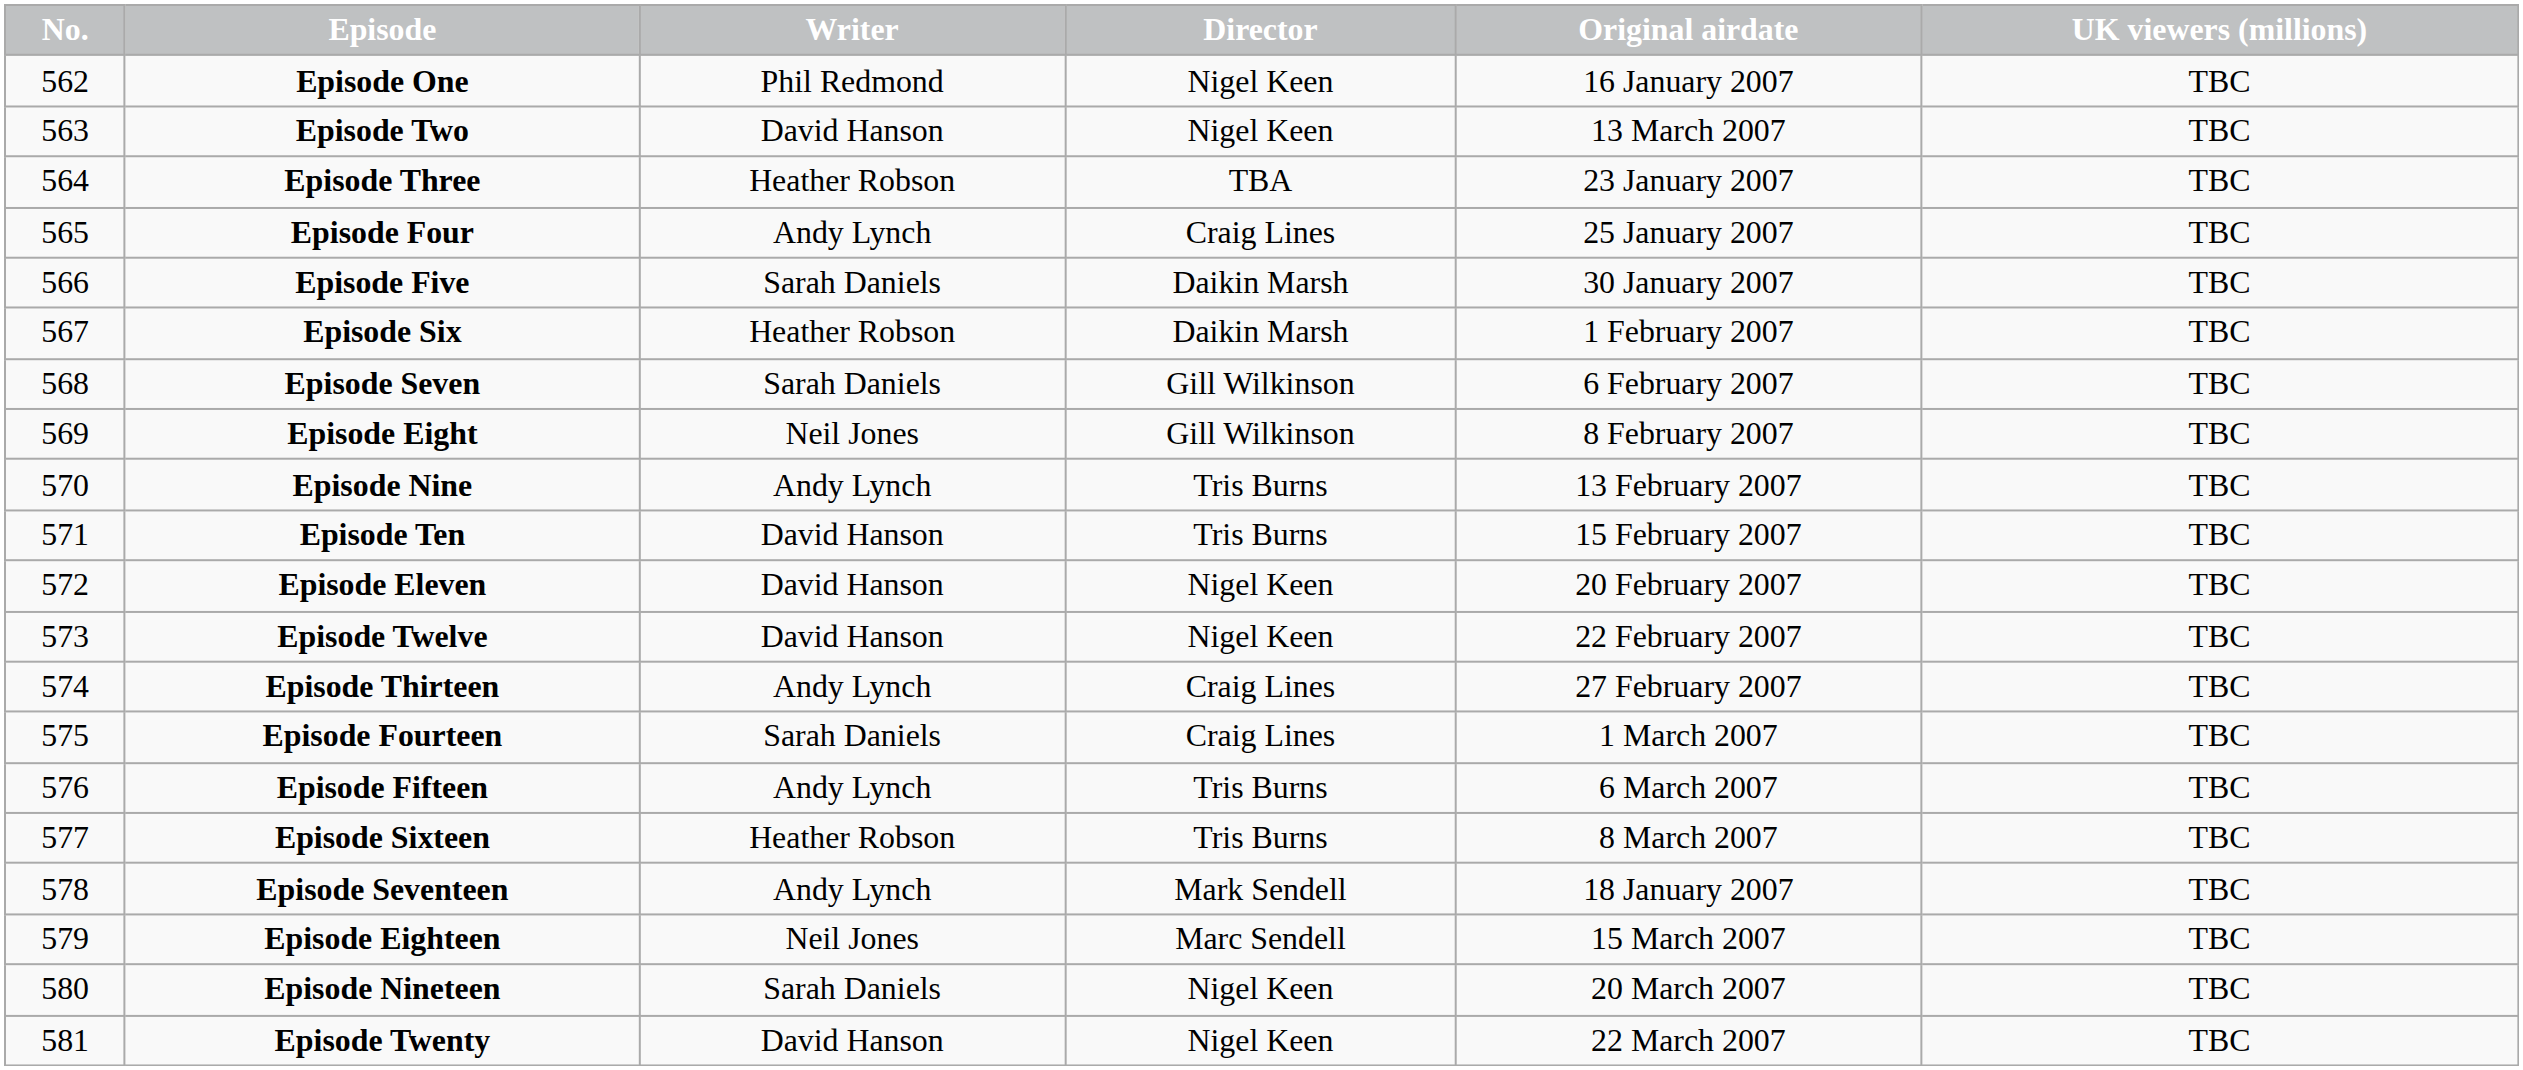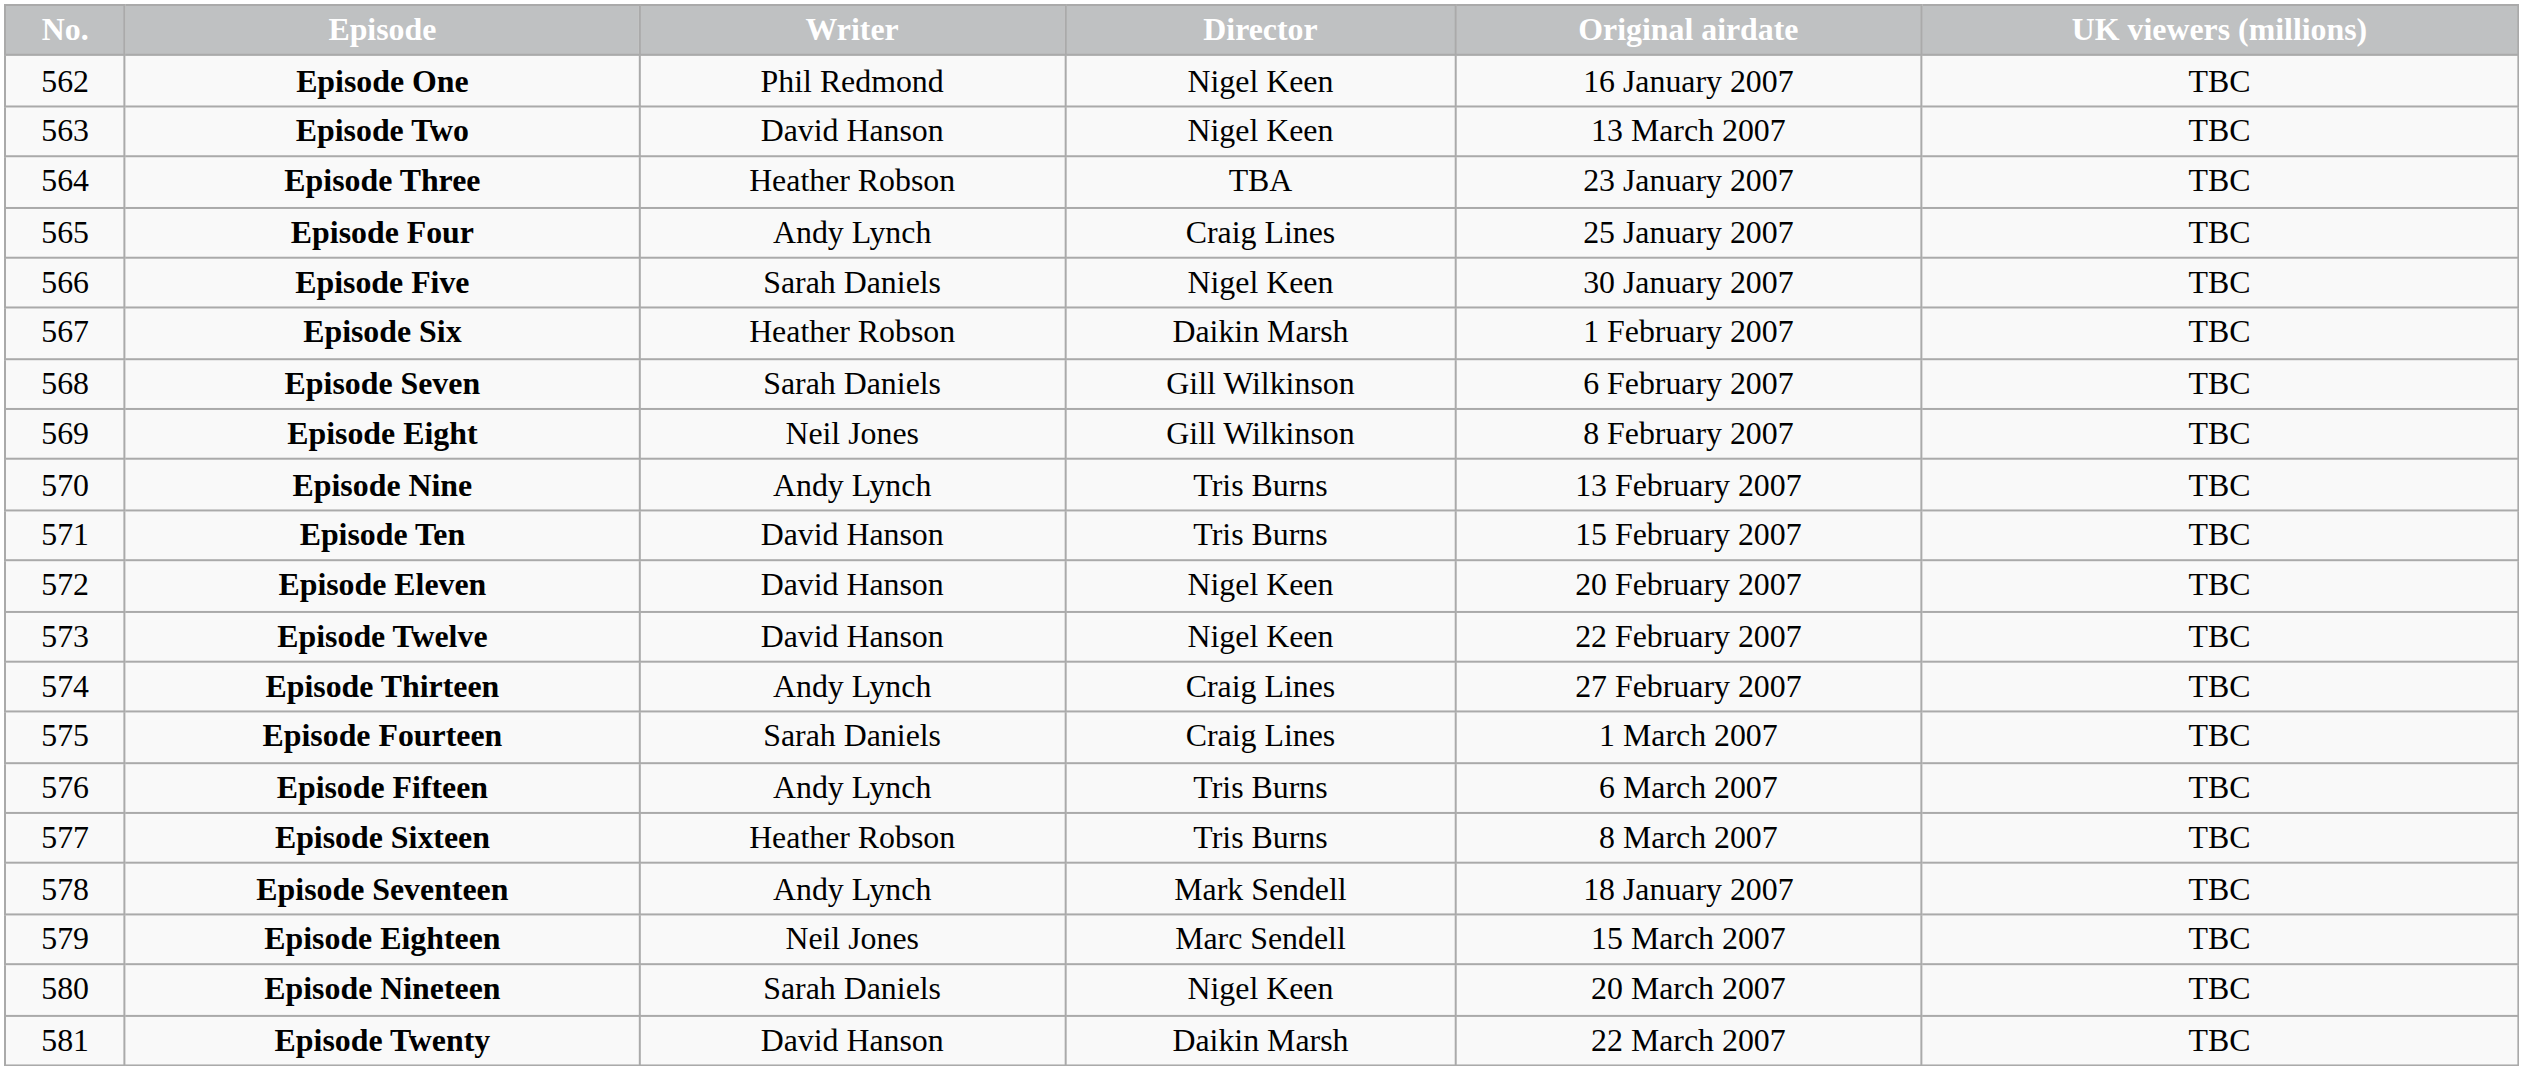Episode Five | Director: Daikin Marsh -> Nigel Keen
Episode Twenty | Director: Nigel Keen -> Daikin Marsh
